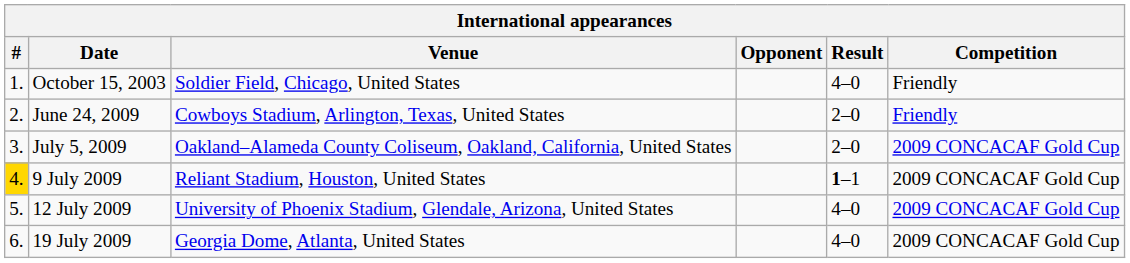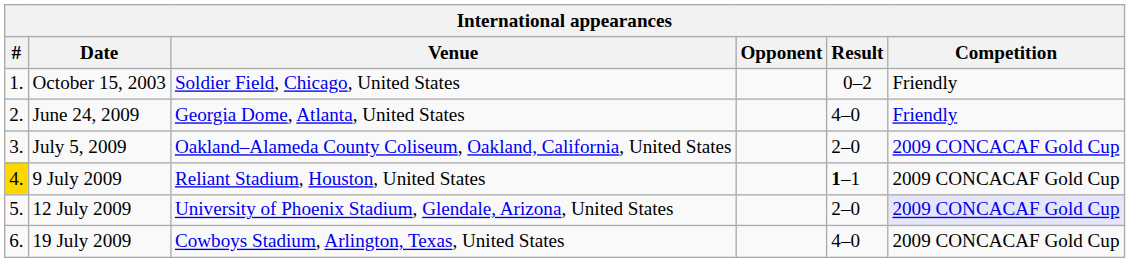October 15, 2003 | Result: 4–0 -> 0–2
June 24, 2009 | Venue: Cowboys Stadium, Arlington, Texas, United States -> Georgia Dome, Atlanta, United States
June 24, 2009 | Result: 2–0 -> 4–0
12 July 2009 | Result: 4–0 -> 2–0
12 July 2009 | Competition: no background -> lavender background
19 July 2009 | Venue: Georgia Dome, Atlanta, United States -> Cowboys Stadium, Arlington, Texas, United States
